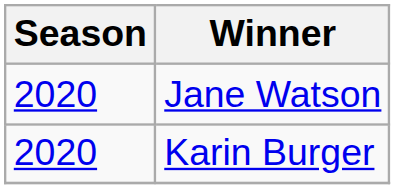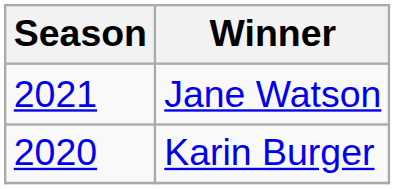Jane Watson | Season: 2020 -> 2021
